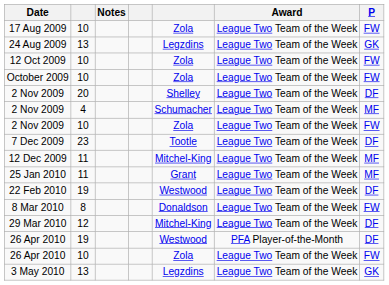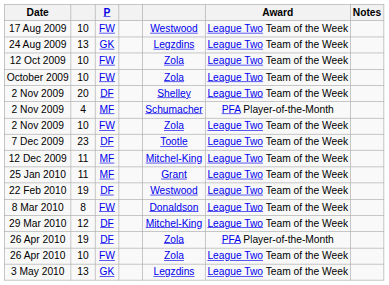columns swapped: P <-> Notes
17 Aug 2009 | column 5: Zola -> Westwood
2 Nov 2009 / 4 | Award: League Two Team of the Week -> PFA Player-of-the-Month
26 Apr 2010 / 19 | column 5: Westwood -> Zola
